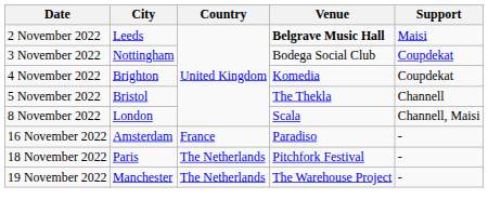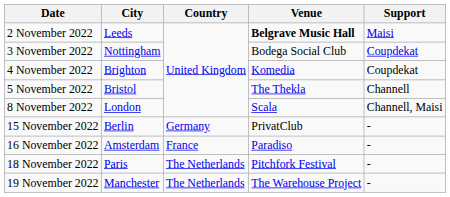+ row: 15 November 2022 | Berlin | Germany | PrivatClub | -
